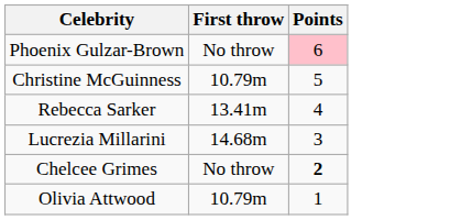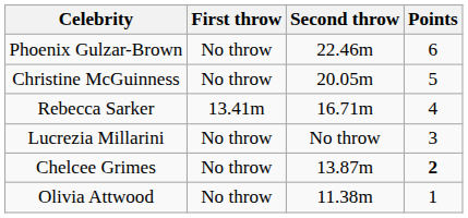+ column: Second throw | 22.46m | 20.05m | 16.71m | No throw | 13.87m | 11.38m
Phoenix Gulzar-Brown | Points: pink background -> no background
Christine McGuinness | First throw: 10.79m -> No throw
Lucrezia Millarini | First throw: 14.68m -> No throw
Olivia Attwood | First throw: 10.79m -> No throw
